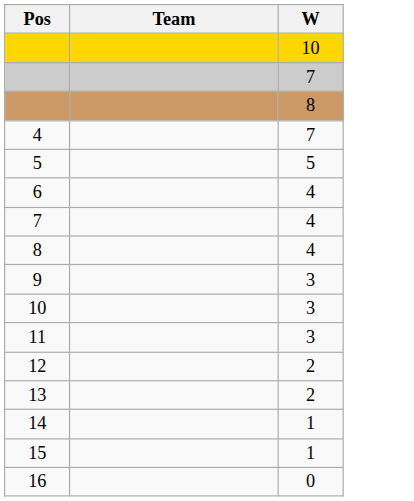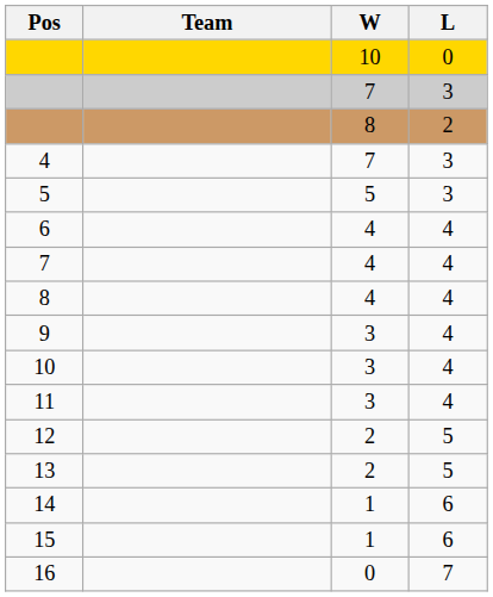+ column: L | 0 | 3 | 2 | 3 | 3 | 4 | 4 | 4 | 4 | 4 | 4 | 5 | 5 | 6 | 6 | 7
